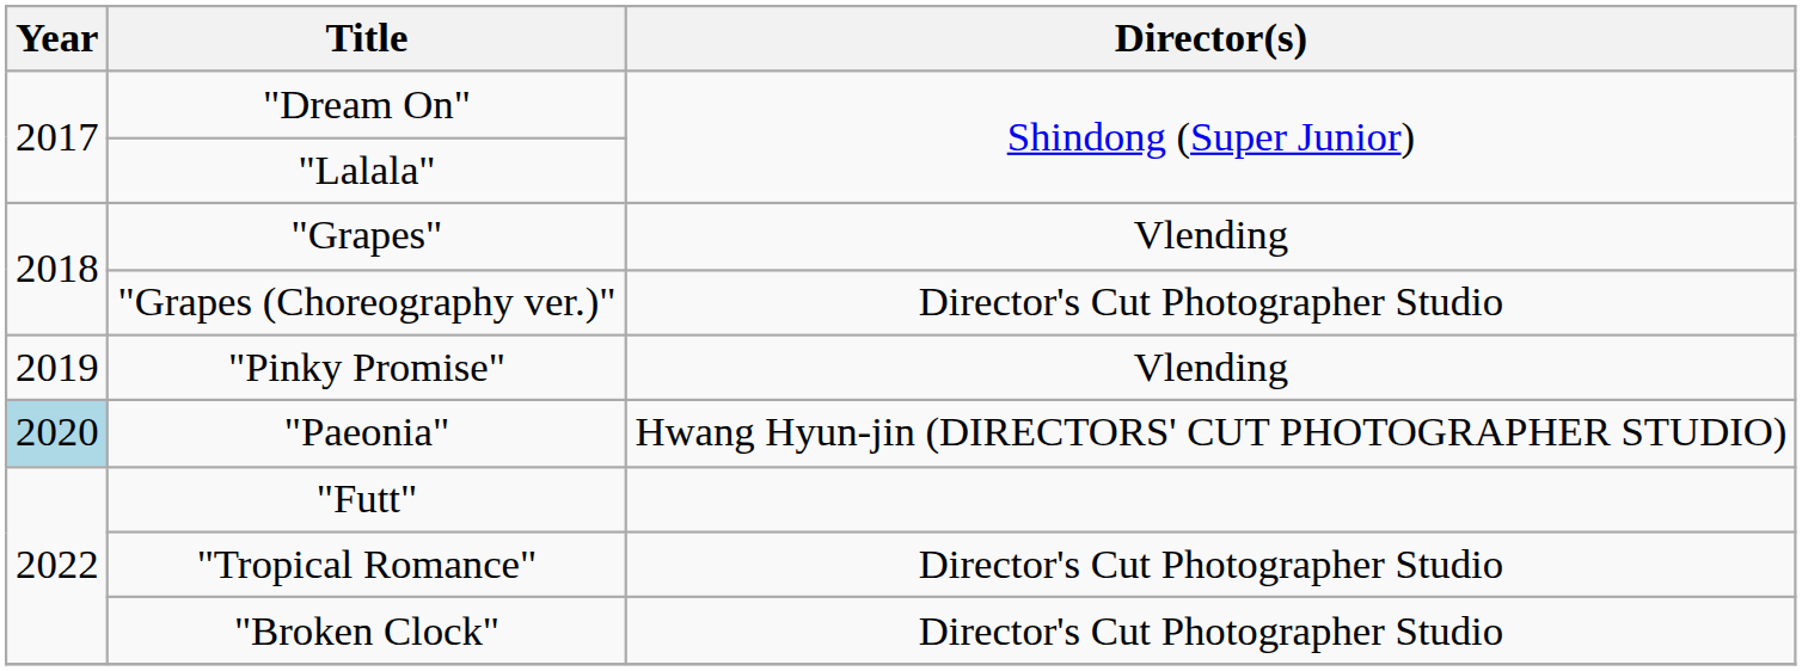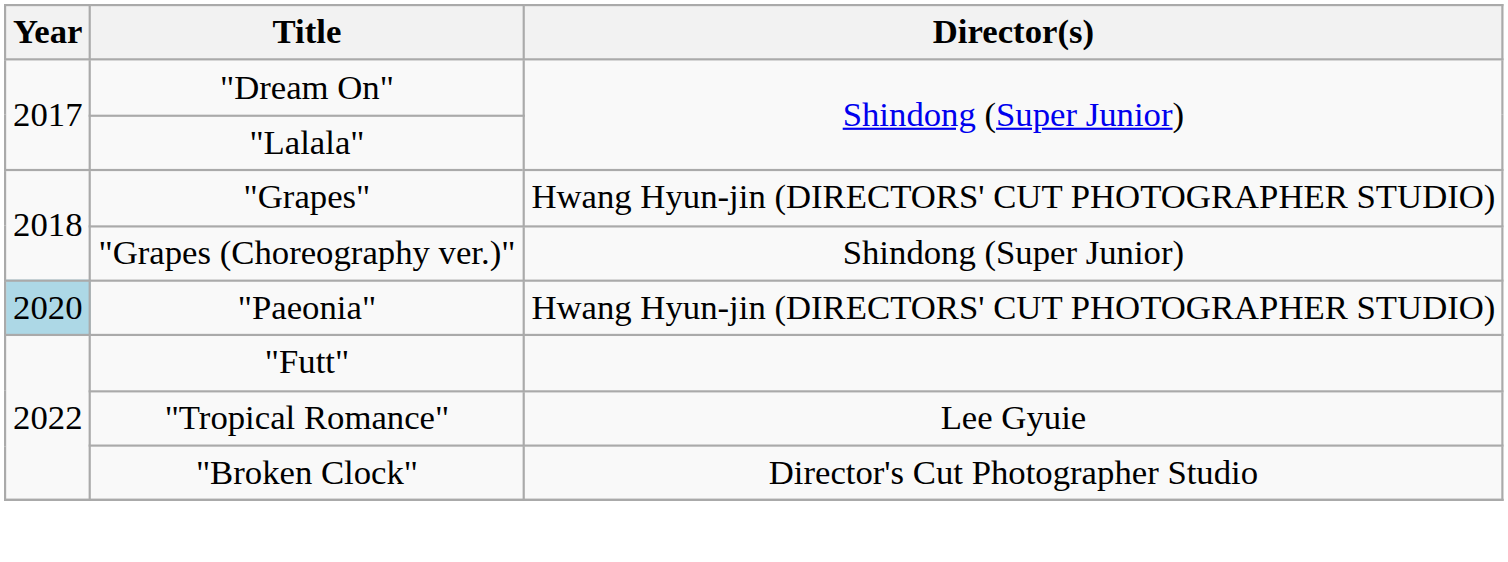"Grapes" | Director(s): Vlending -> Hwang Hyun-jin (DIRECTORS' CUT PHOTOGRAPHER STUDIO)
"Grapes (Choreography ver.)" | Director(s): Director's Cut Photographer Studio -> Shindong (Super Junior)
- row: 2019 | "Pinky Promise" | Vlending
"Tropical Romance" | Director(s): Director's Cut Photographer Studio -> Lee Gyuie
